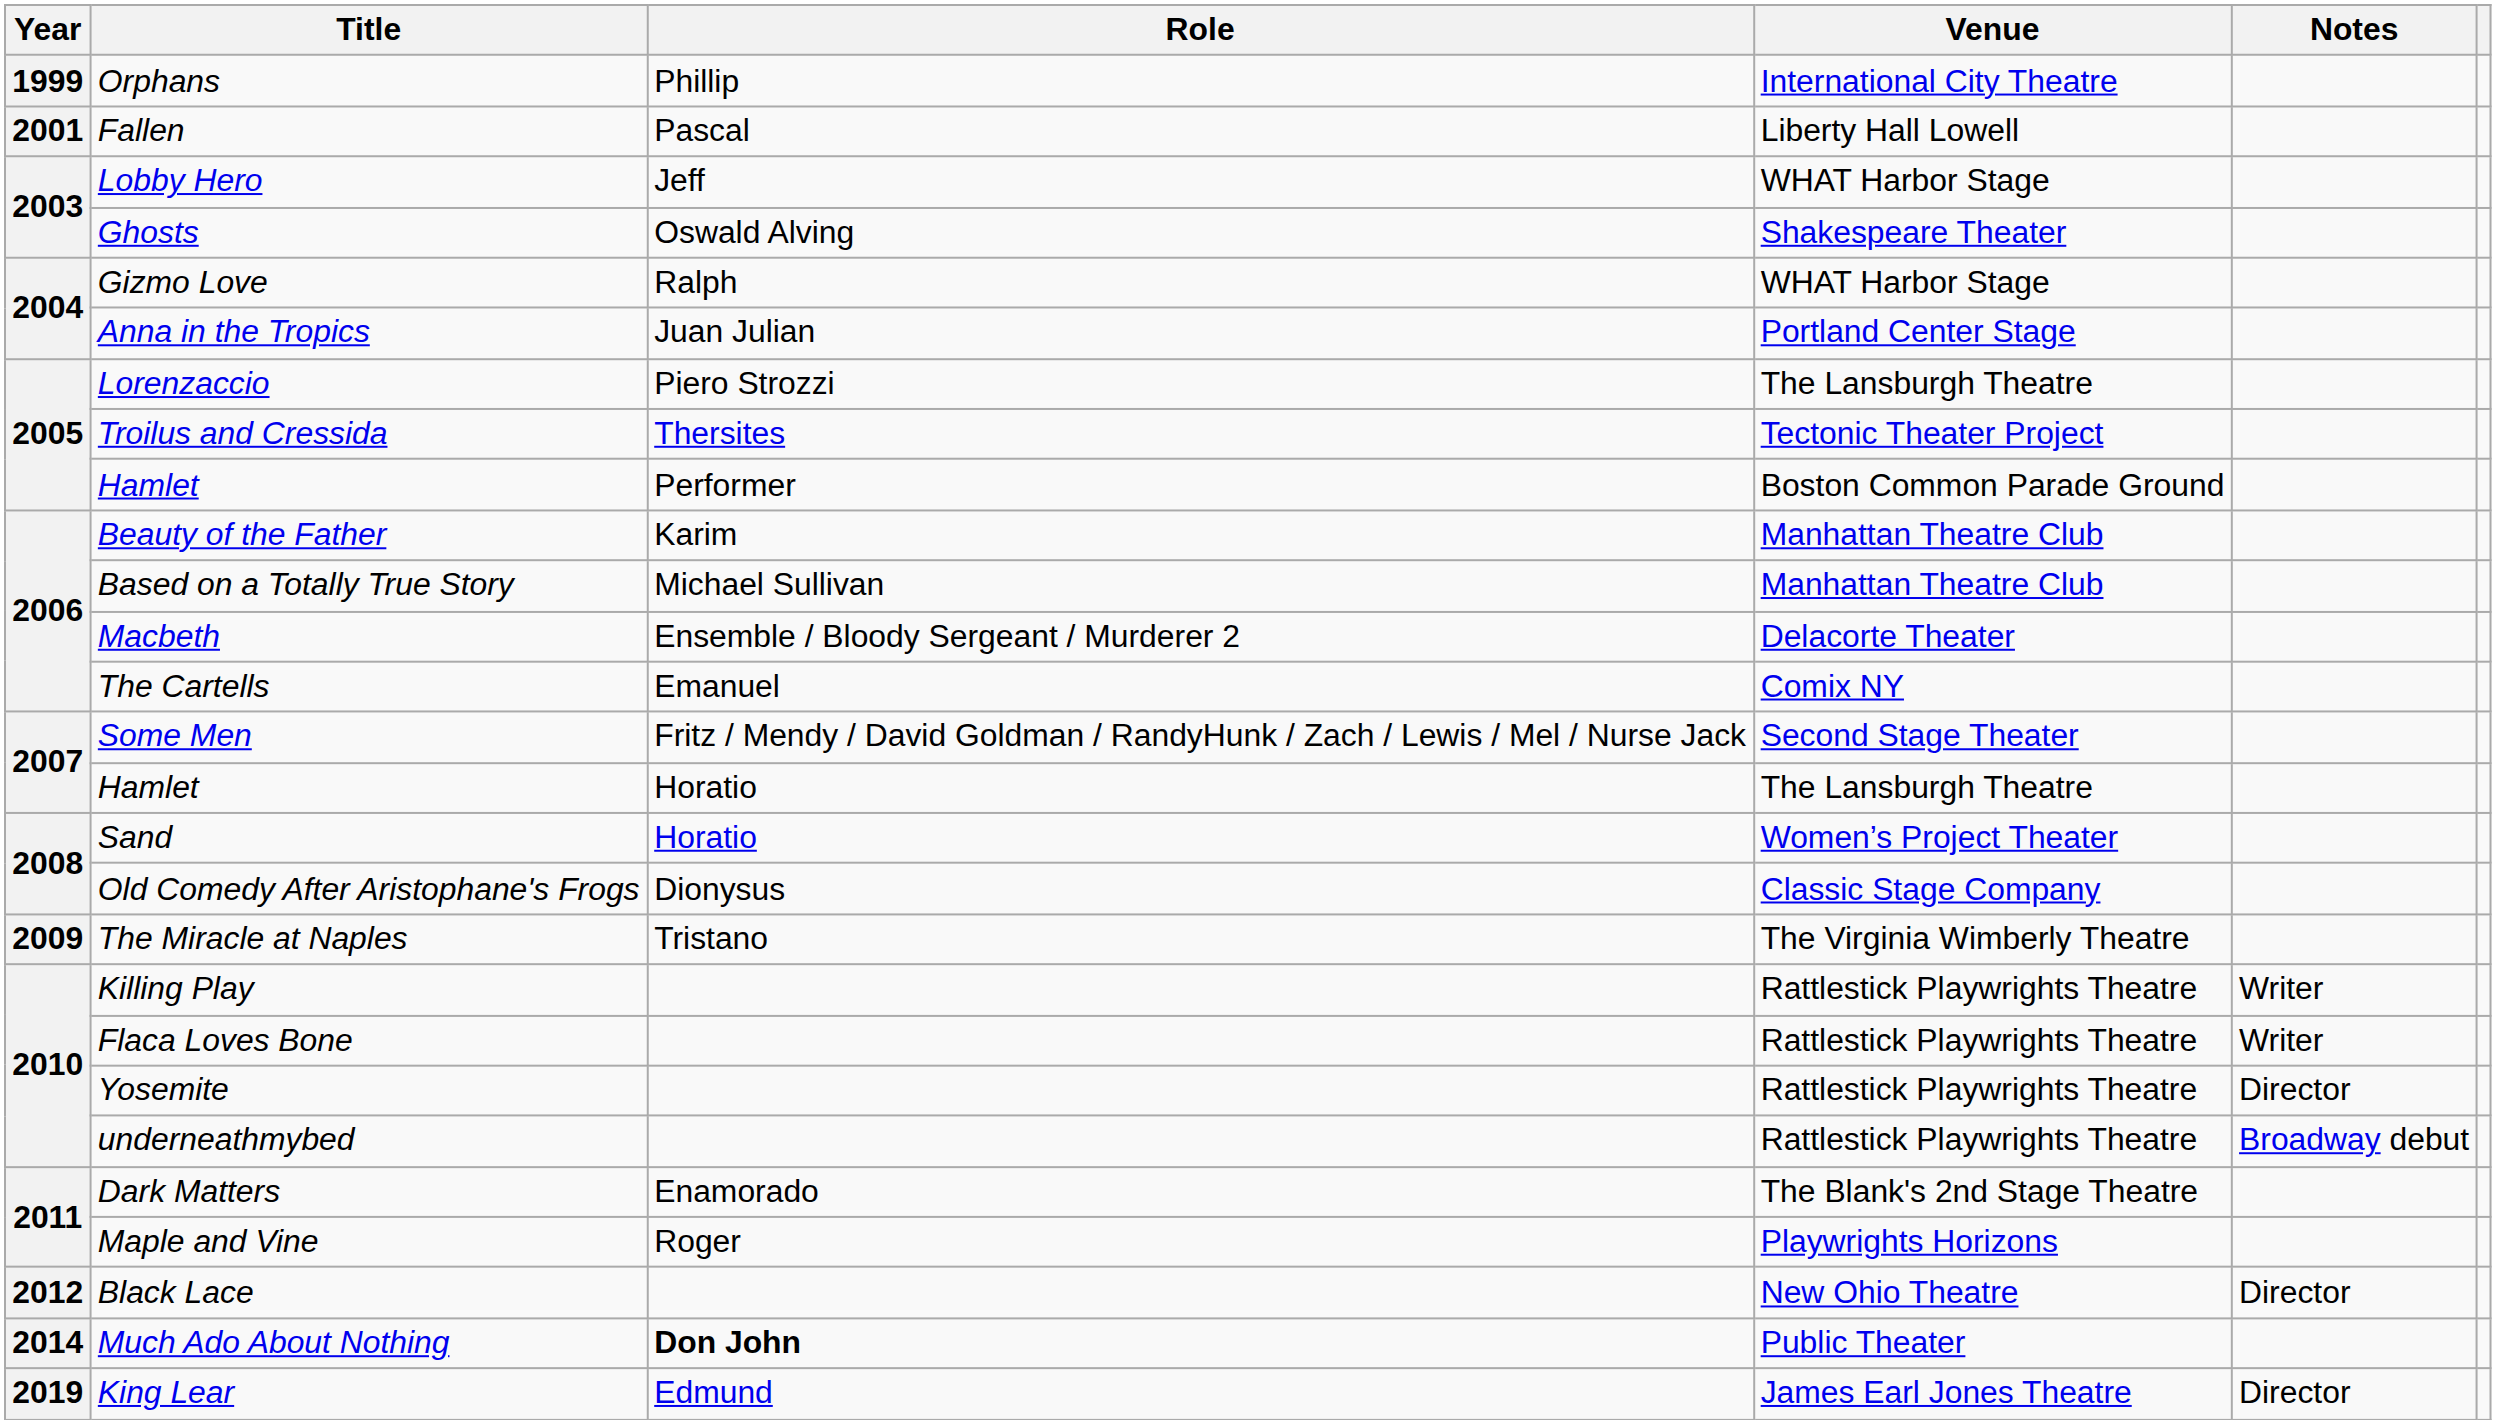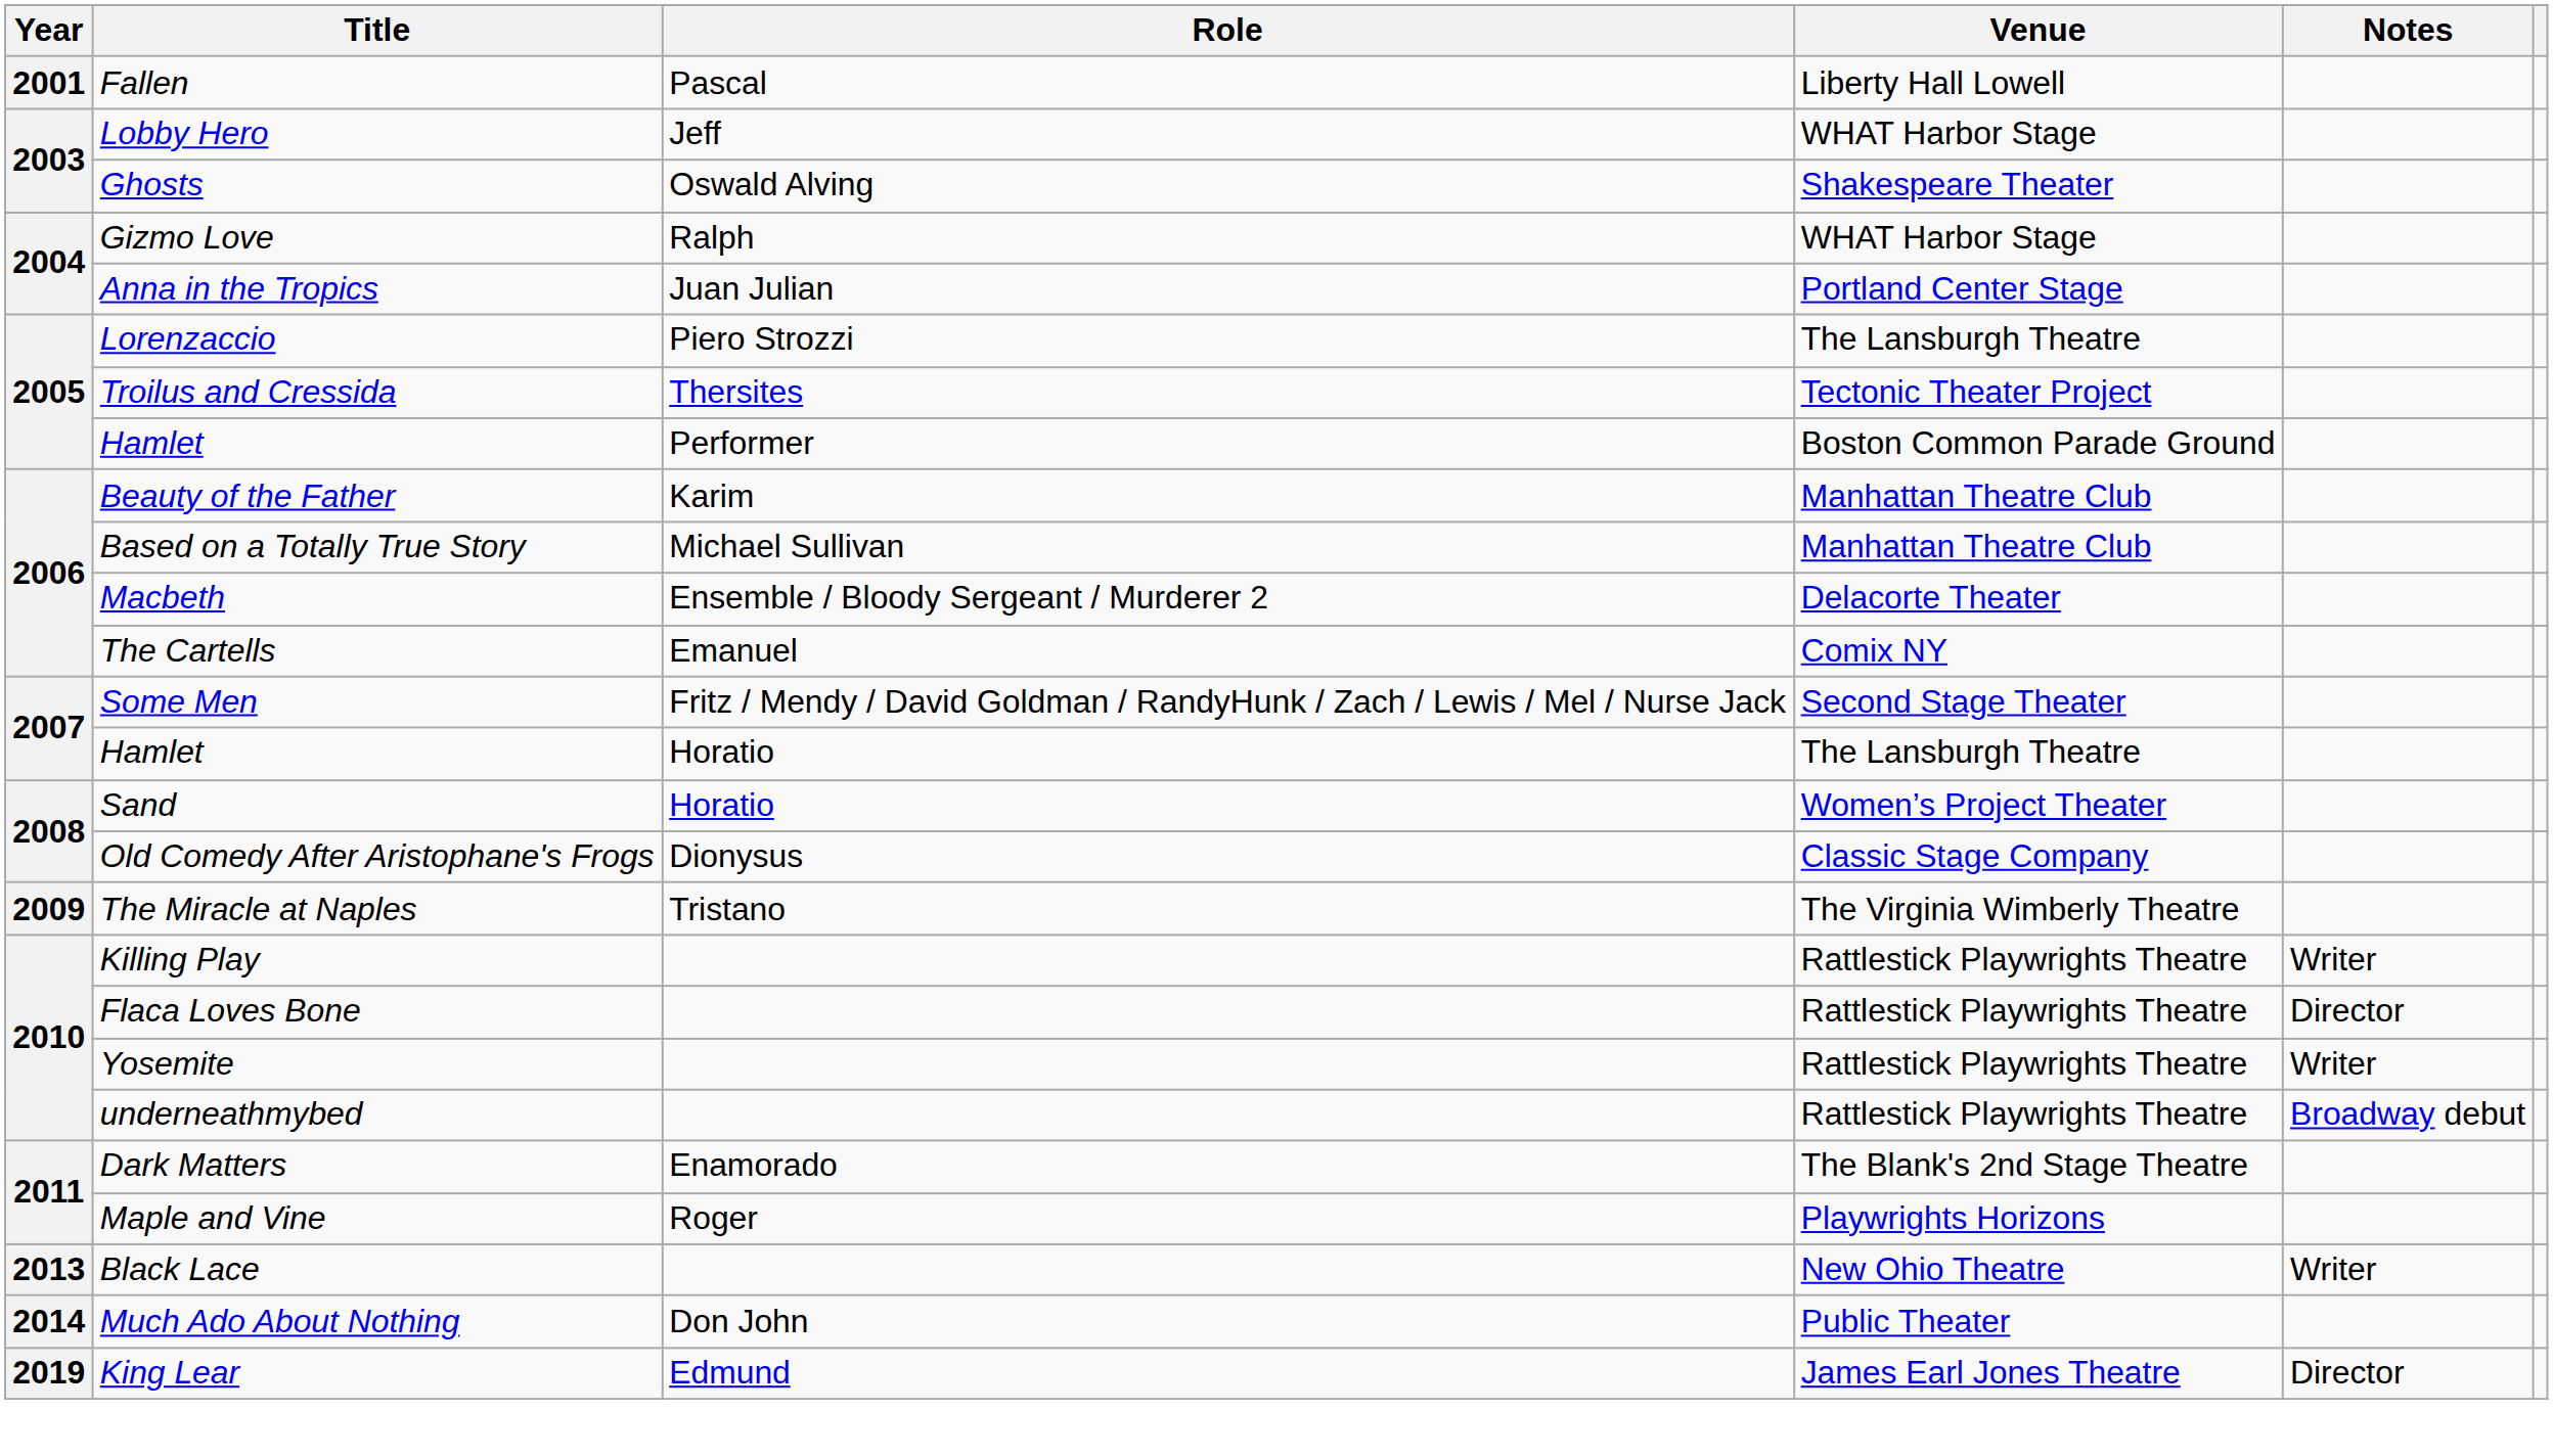- row: 1999 | Orphans | Phillip | International City Theatre
Flaca Loves Bone | Notes: Writer -> Director
Yosemite | Notes: Director -> Writer
Black Lace | Year: 2012 -> 2013
Black Lace | Notes: Director -> Writer
Much Ado About Nothing | Role: bold -> normal
